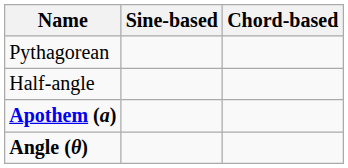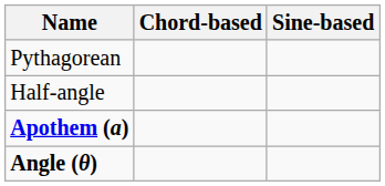columns swapped: Sine-based <-> Chord-based
